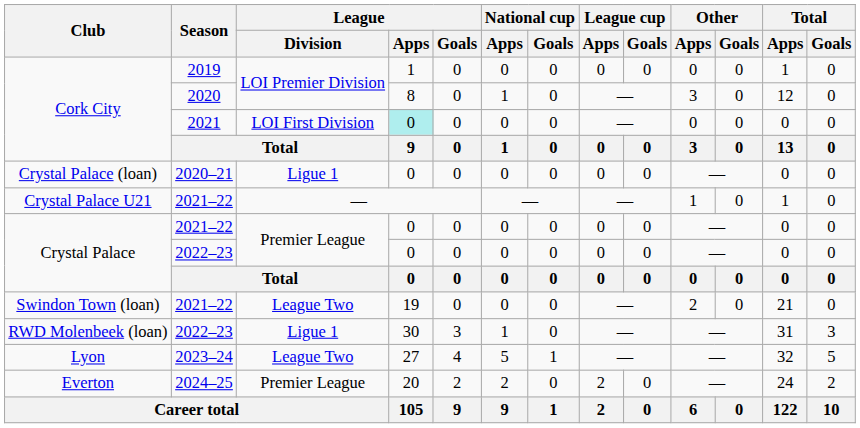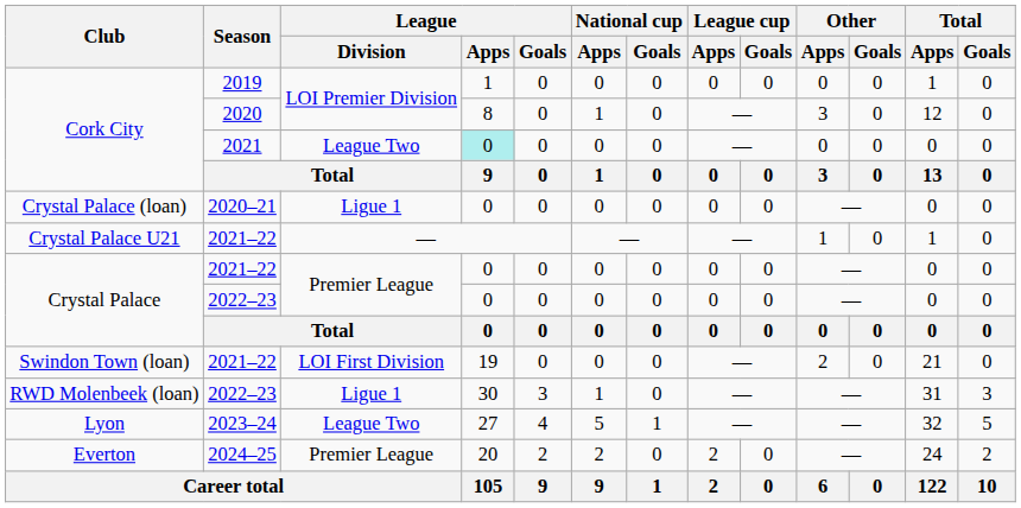Cork City / 2021 | League / Division: LOI First Division -> League Two
Swindon Town (loan) | League / Division: League Two -> LOI First Division
